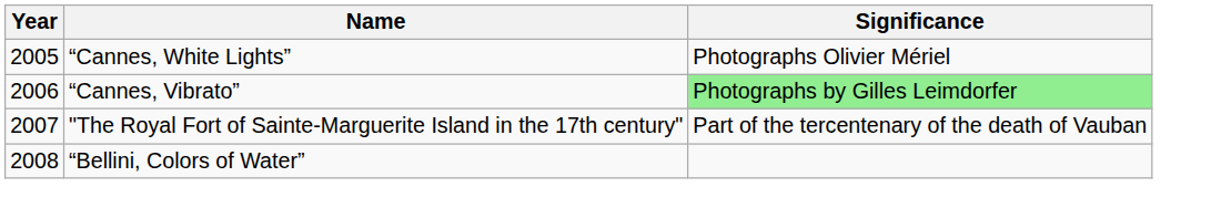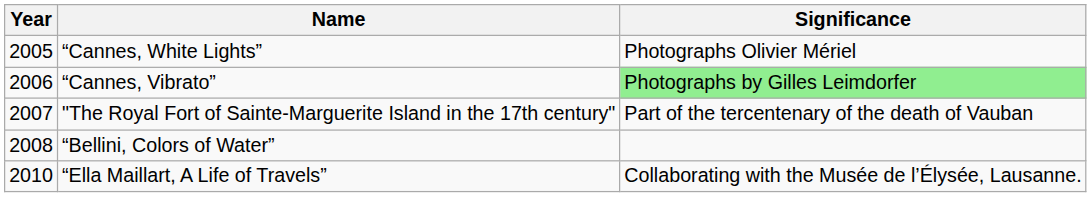+ row: 2010 | “Ella Maillart, A Life of Travels” | Collaborating with the Musée de l’Élysée, Lausanne.
